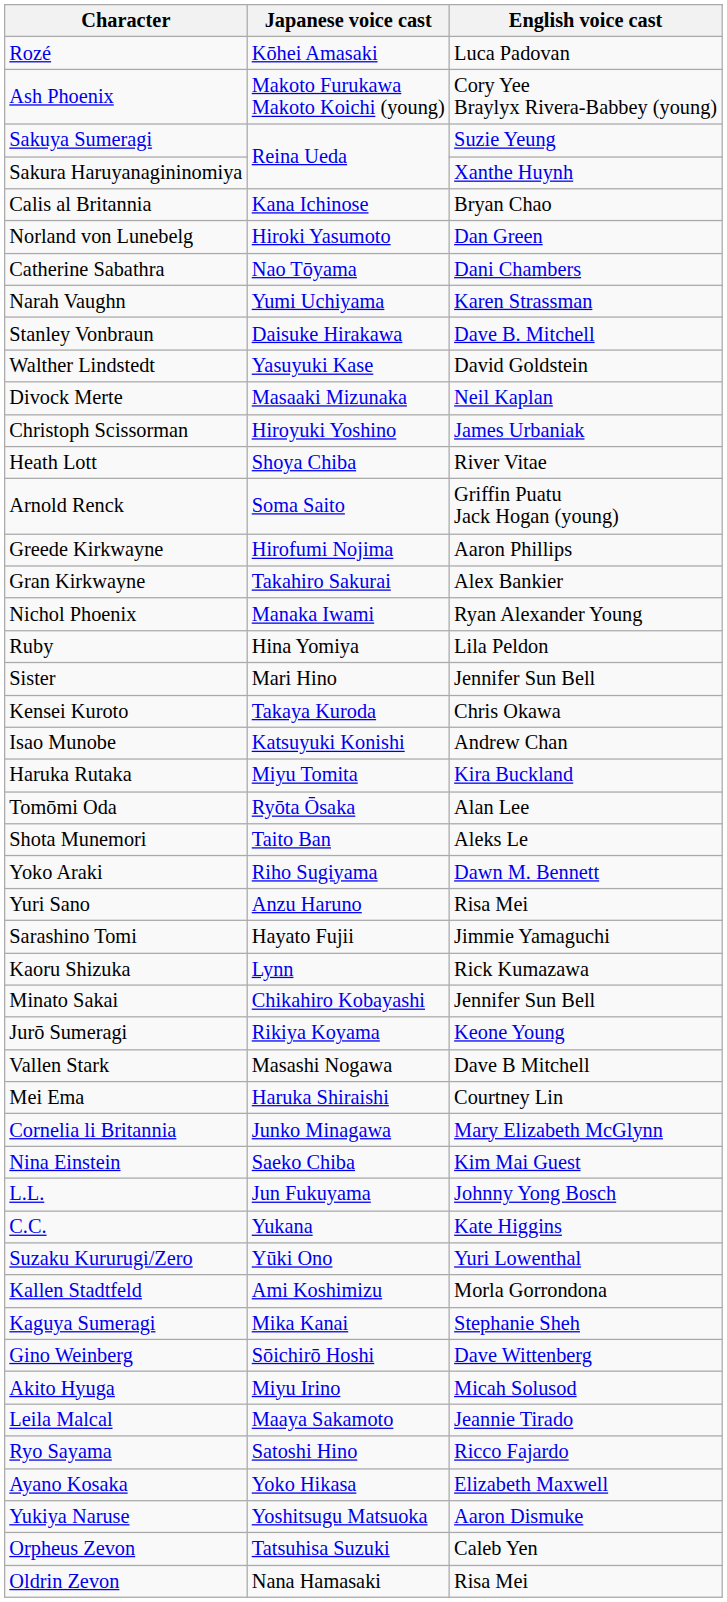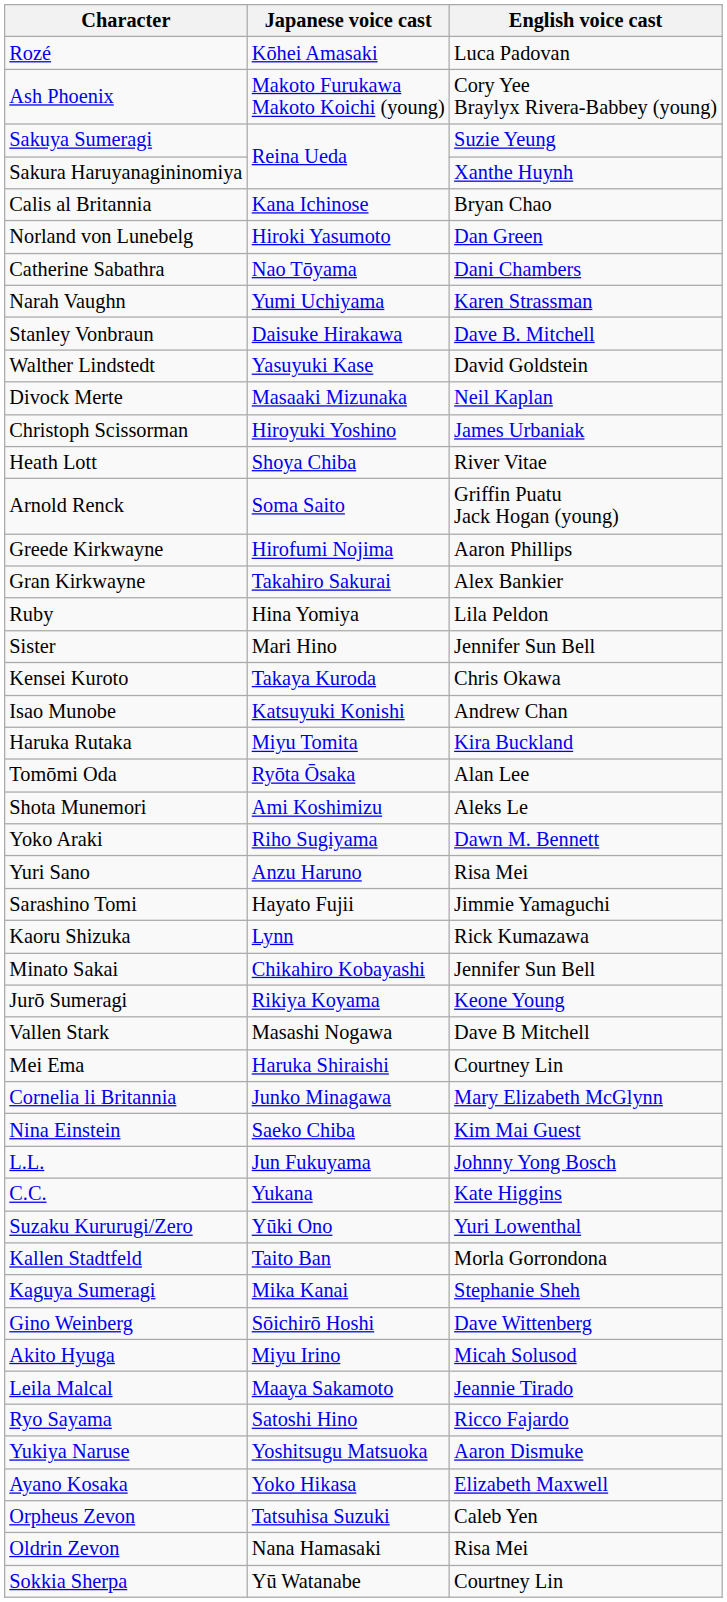- row: Nichol Phoenix | Manaka Iwami | Ryan Alexander Young
Shota Munemori | Japanese voice cast: Taito Ban -> Ami Koshimizu
Kallen Stadtfeld | Japanese voice cast: Ami Koshimizu -> Taito Ban
rows swapped: Ayano Kosaka <-> Yukiya Naruse
+ row: Sokkia Sherpa | Yū Watanabe | Courtney Lin
